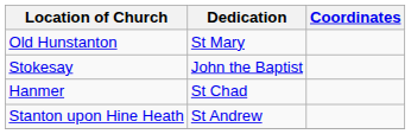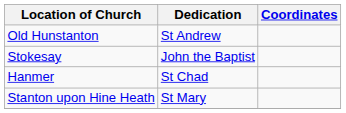Old Hunstanton | Dedication: St Mary -> St Andrew
Stanton upon Hine Heath | Dedication: St Andrew -> St Mary
